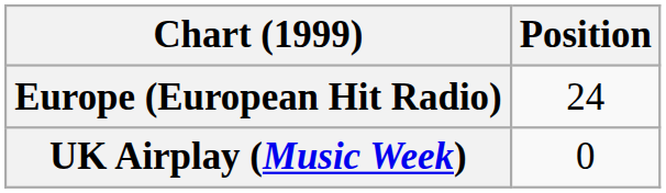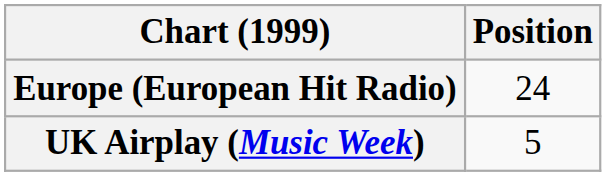UK Airplay (Music Week) | Position: 0 -> 5
